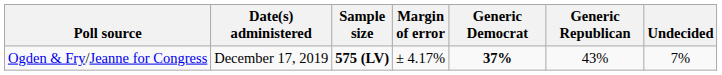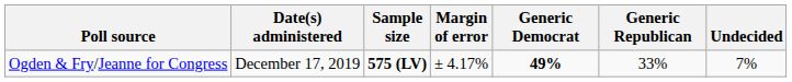Ogden & Fry/Jeanne for Congress | Generic Democrat: 37% -> 49%
Ogden & Fry/Jeanne for Congress | Generic Republican: 43% -> 33%
